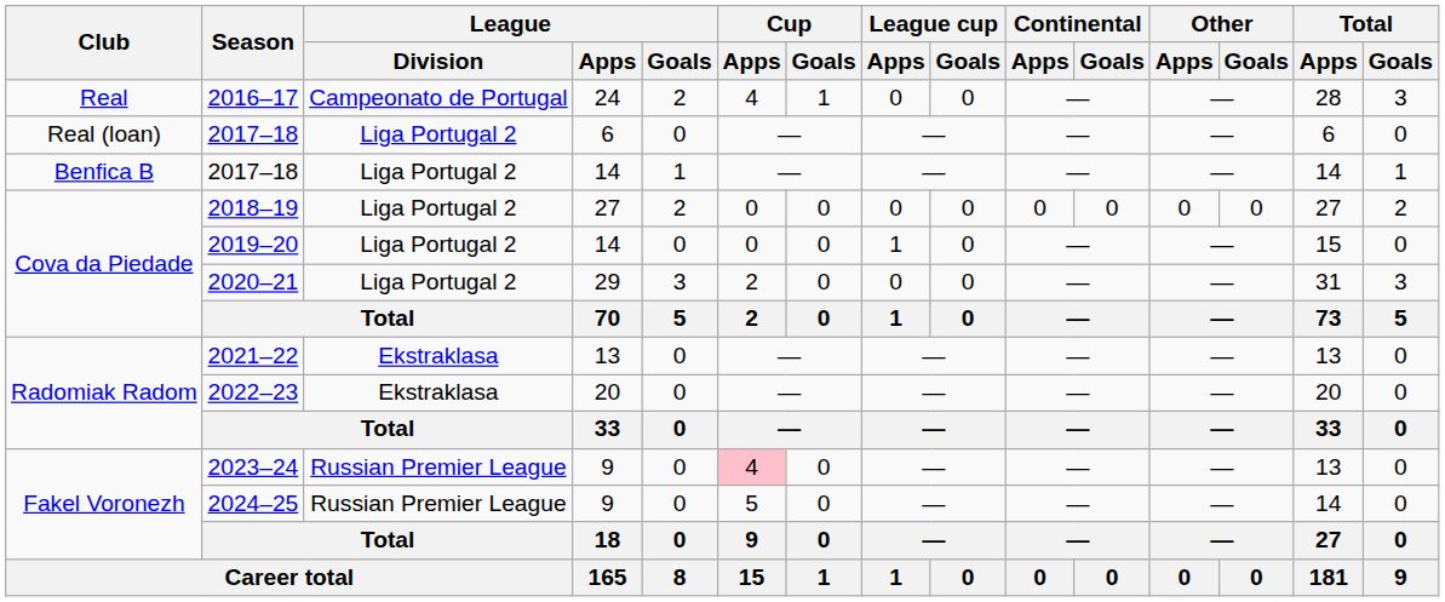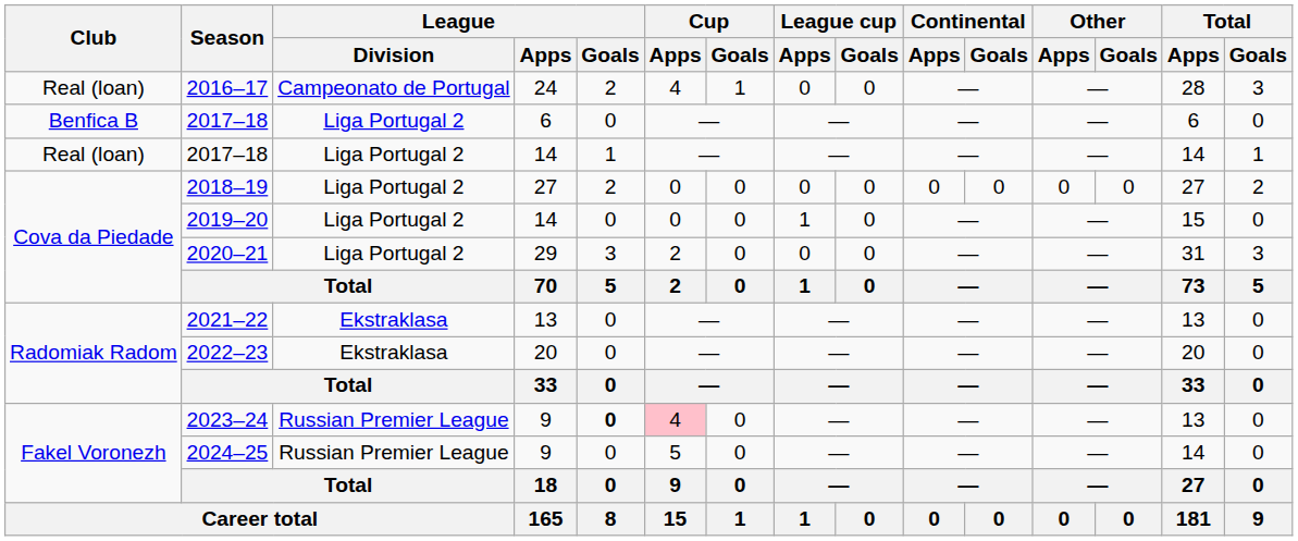2016–17 | Club: Real -> Real (loan)
2017–18 / 6 | Club: Real (loan) -> Benfica B
2017–18 / 14 | Club: Benfica B -> Real (loan)
2023–24 | League / Goals: normal -> bold
